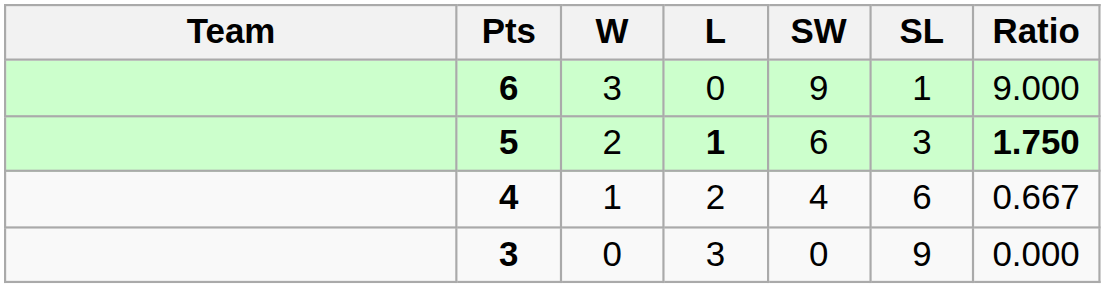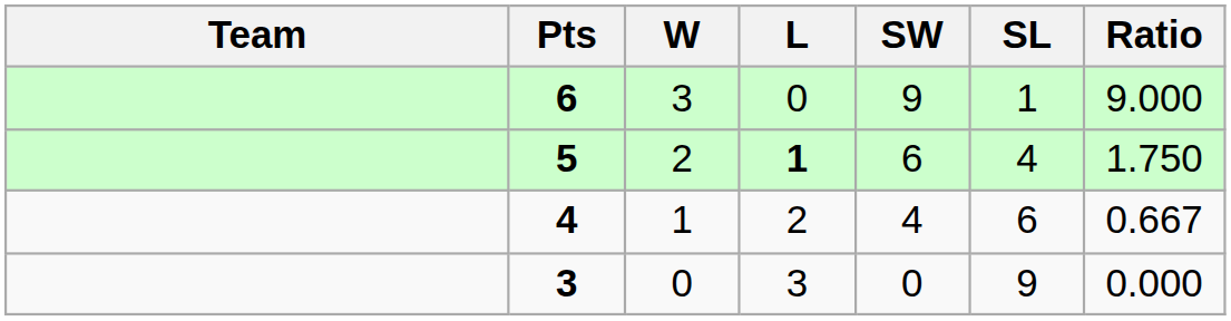5 | SL: 3 -> 4
5 | Ratio: bold -> normal
